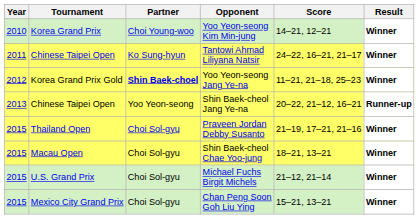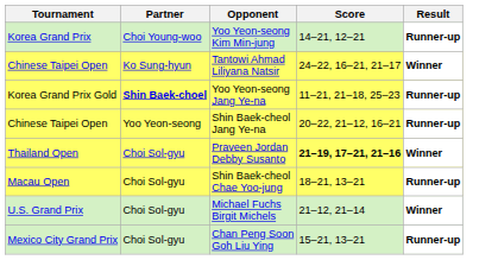- column: Year | 2010 | 2011 | 2012 | 2013 | 2015 | 2015 | 2015 | 2015
Yoo Yeon-seong Kim Min-jung | Result: Winner -> Runner-up
Yoo Yeon-seong Jang Ye-na | Result: Winner -> Runner-up
Praveen Jordan Debby Susanto | Score: normal -> bold
Shin Baek-cheol Chae Yoo-jung | Result: Winner -> Runner-up
Chan Peng Soon Goh Liu Ying | Result: Winner -> Runner-up
